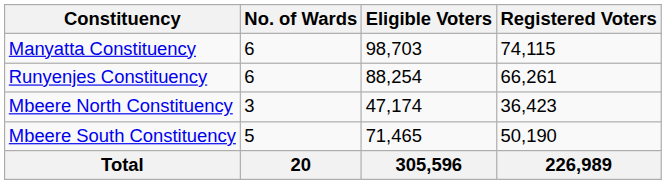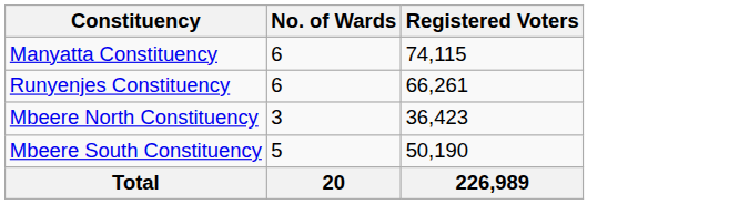- column: Eligible Voters | 98,703 | 88,254 | 47,174 | 71,465 | 305,596
